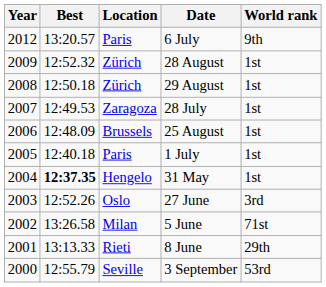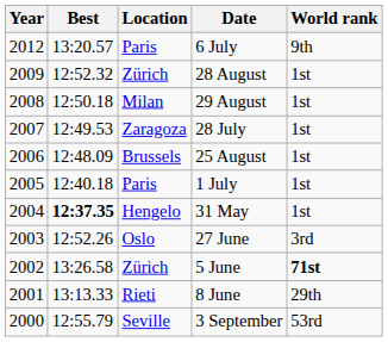29 August | Location: Zürich -> Milan
5 June | Location: Milan -> Zürich
5 June | World rank: normal -> bold
